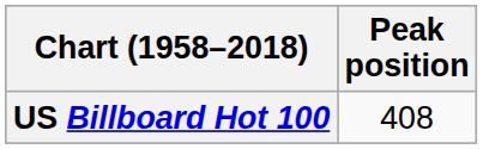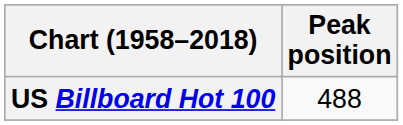US Billboard Hot 100 | Peak position: 408 -> 488
